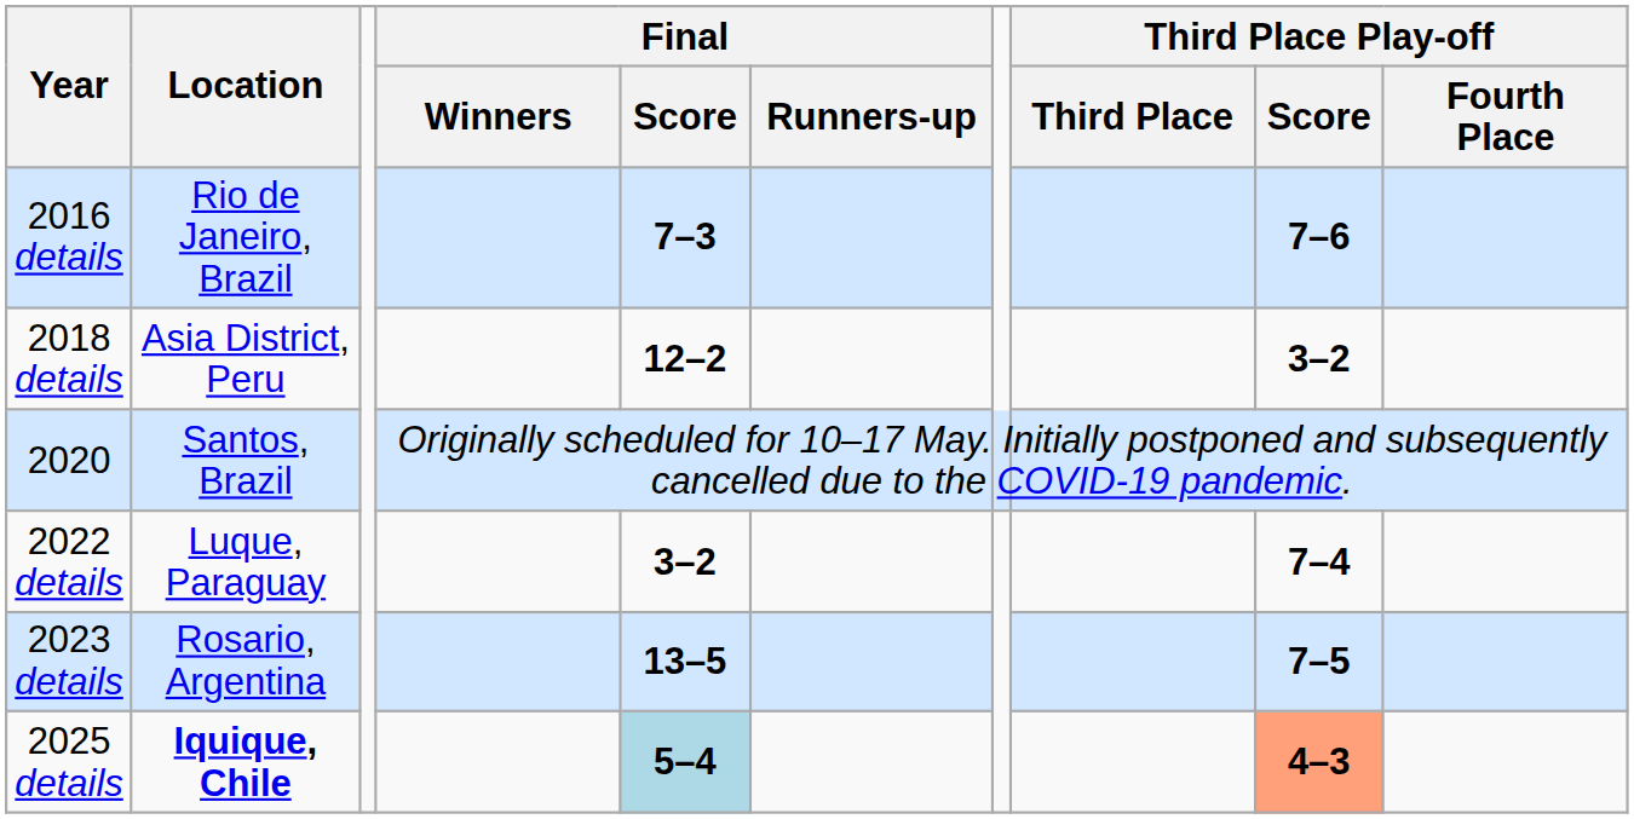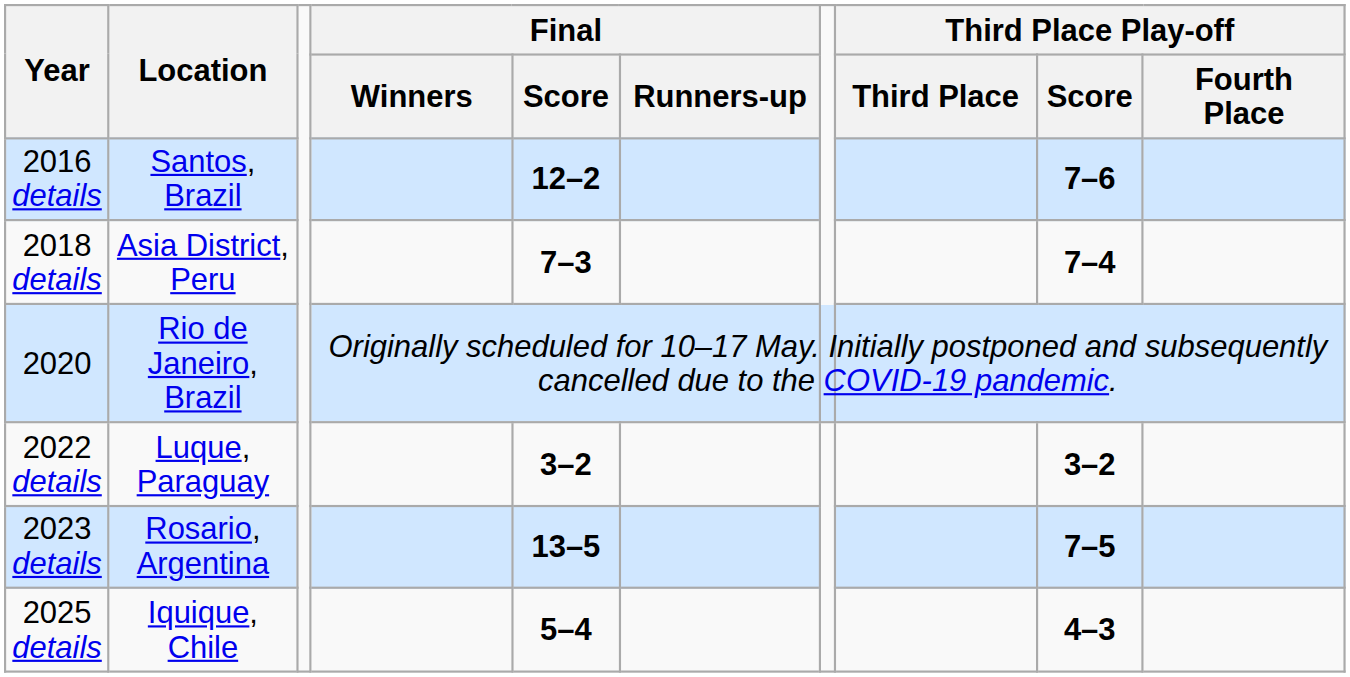2016 details | Location: Rio de Janeiro, Brazil -> Santos, Brazil
2016 details | Final / Score: 7–3 -> 12–2
2018 details | Final / Score: 12–2 -> 7–3
2018 details | Third Place Play-off / Score: 3–2 -> 7–4
2020 | Location: Santos, Brazil -> Rio de Janeiro, Brazil
2022 details | Third Place Play-off / Score: 7–4 -> 3–2
2025 details | Location: bold -> normal
2025 details | Final / Score: lightblue background -> no background
2025 details | Third Place Play-off / Score: lightsalmon background -> no background
